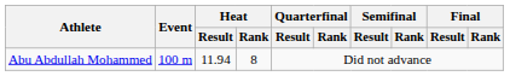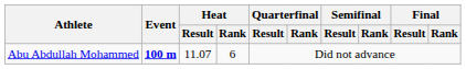Abu Abdullah Mohammed | Event: normal -> bold
Abu Abdullah Mohammed | Heat / Result: 11.94 -> 11.07
Abu Abdullah Mohammed | Heat / Rank: 8 -> 6
